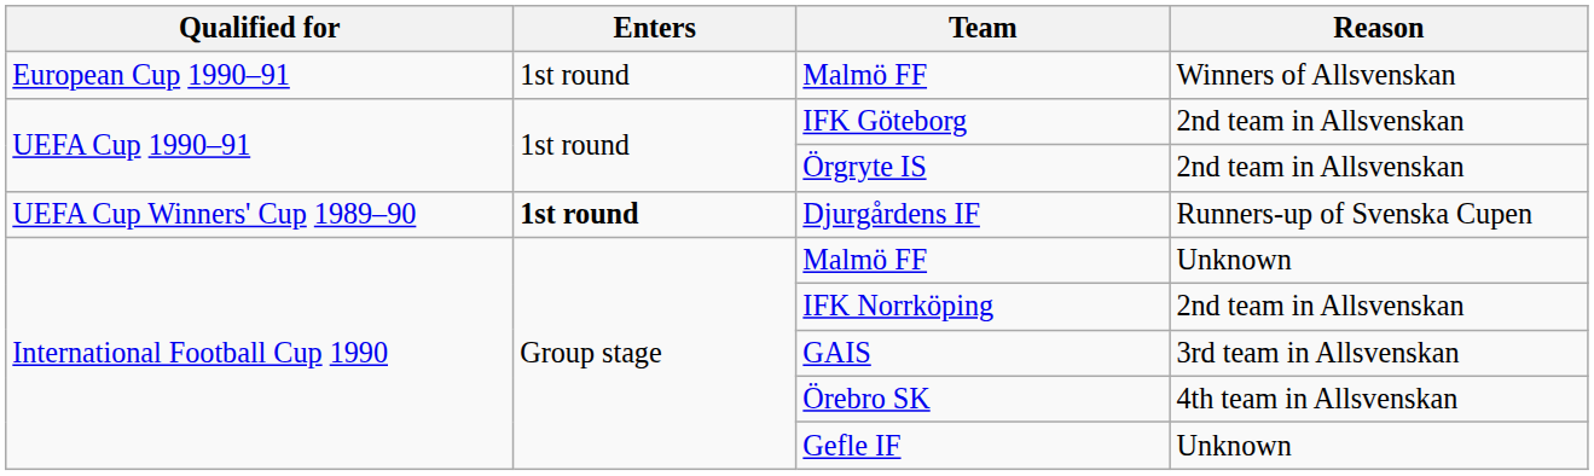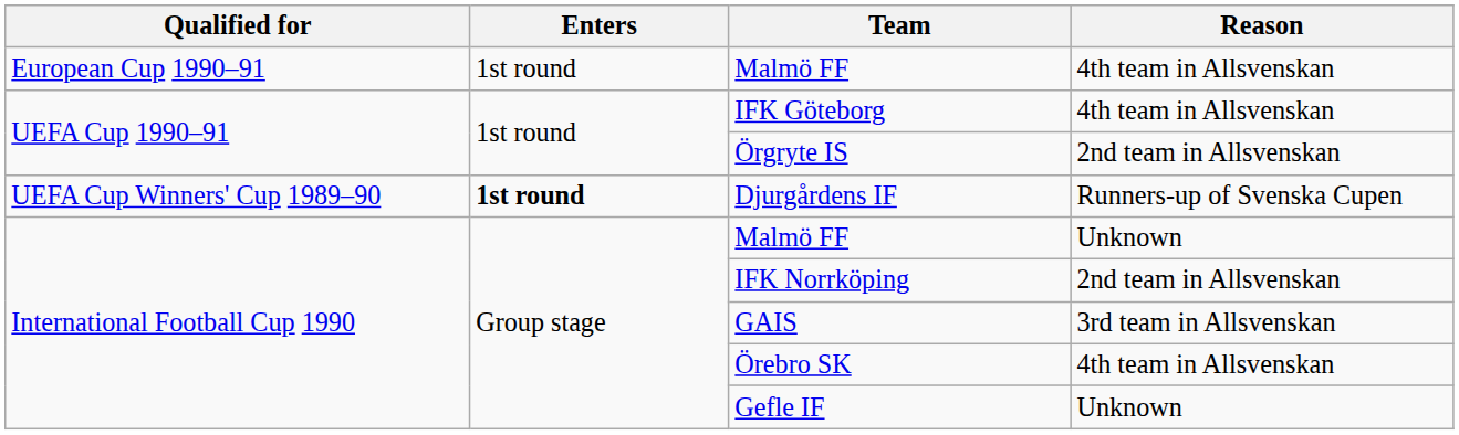European Cup 1990–91 / Malmö FF | Reason: Winners of Allsvenskan -> 4th team in Allsvenskan
IFK Göteborg | Reason: 2nd team in Allsvenskan -> 4th team in Allsvenskan
